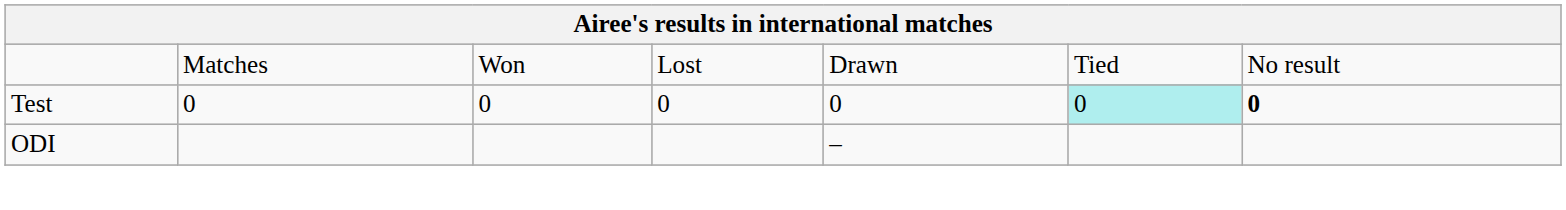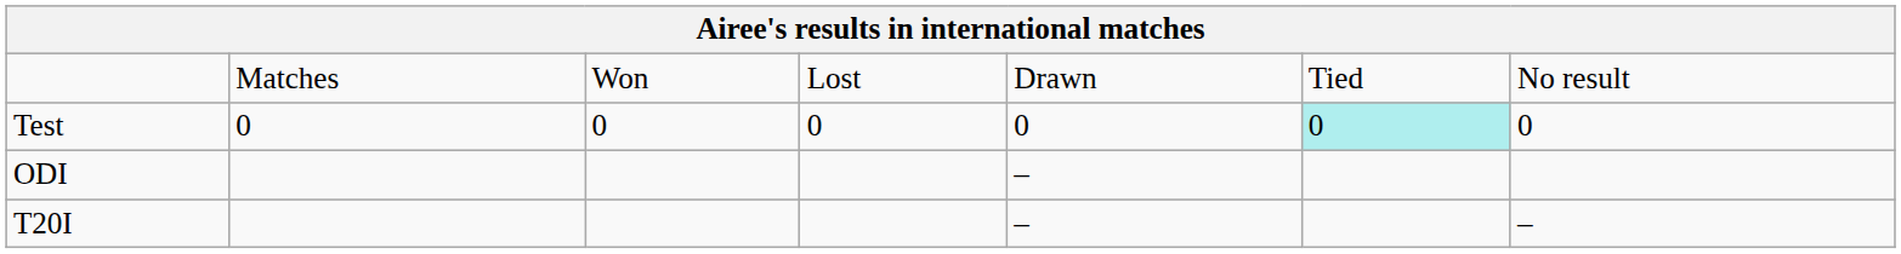Test | column 7: bold -> normal
+ row: T20I | – | –
